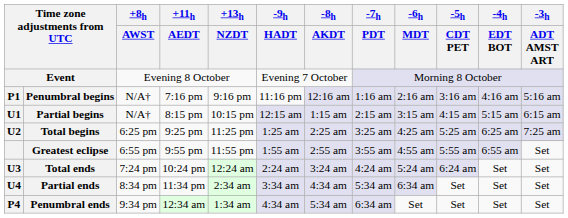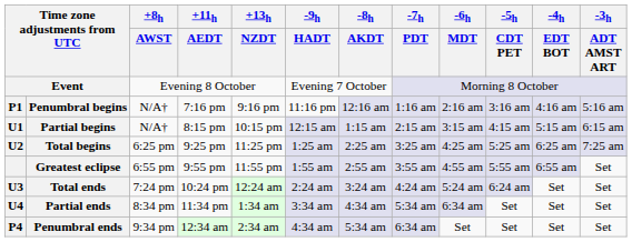Partial ends | +13h / NZDT: 2:34 am -> 1:34 am
Penumbral ends | +13h / NZDT: 1:34 am -> 2:34 am
